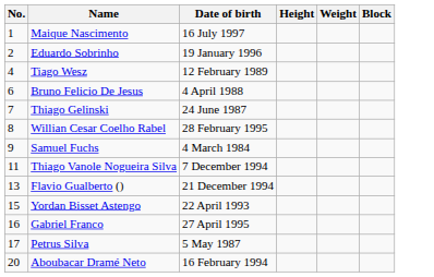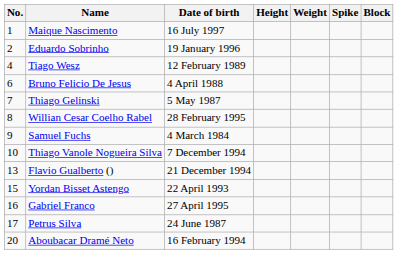+ column: Spike
Thiago Gelinski | Date of birth: 24 June 1987 -> 5 May 1987
Thiago Vanole Nogueira Silva | No.: 11 -> 10
Petrus Silva | Date of birth: 5 May 1987 -> 24 June 1987
